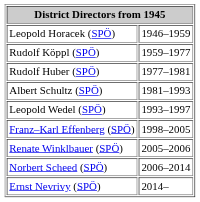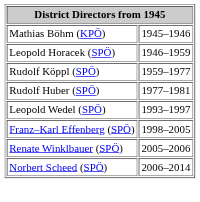+ row: Mathias Böhm (KPÖ) | 1945–1946
- row: Albert Schultz (SPÖ) | 1981–1993
- row: Ernst Nevrivy (SPÖ) | 2014–
